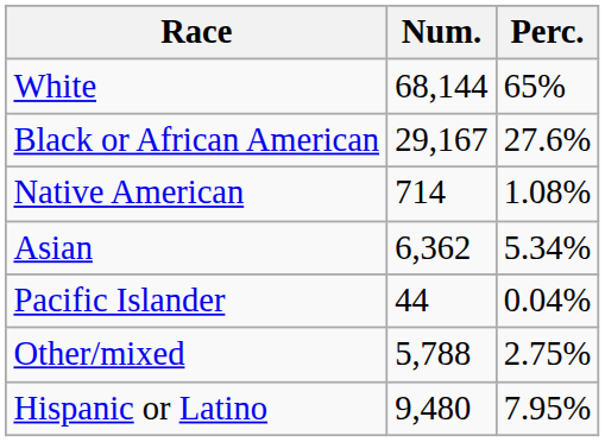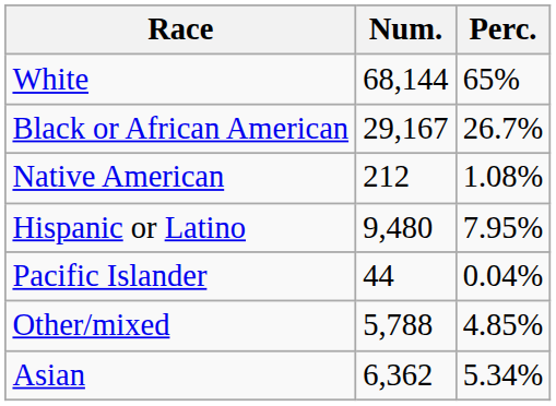Black or African American | Perc.: 27.6% -> 26.7%
Native American | Num.: 714 -> 212
rows swapped: Asian <-> Hispanic or Latino
Other/mixed | Perc.: 2.75% -> 4.85%
